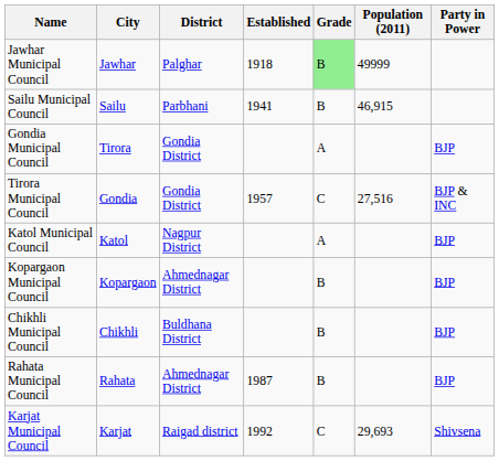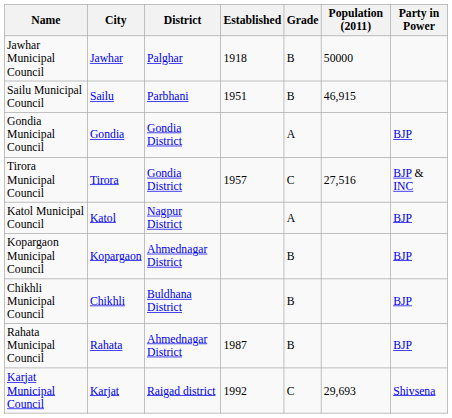Jawhar Municipal Council | Grade: lightgreen background -> no background
Jawhar Municipal Council | Population (2011): 49999 -> 50000
Sailu Municipal Council | Established: 1941 -> 1951
Gondia Municipal Council | City: Tirora -> Gondia
Tirora Municipal Council | City: Gondia -> Tirora
